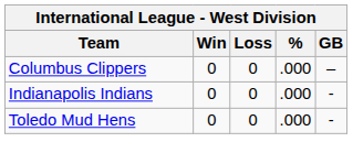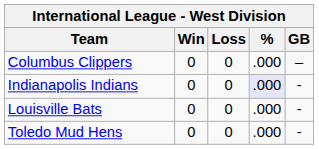Indianapolis Indians | %: no background -> lavender background
+ row: Louisville Bats | 0 | 0 | .000 | -
